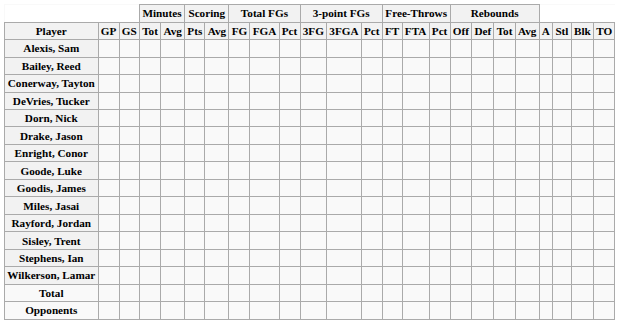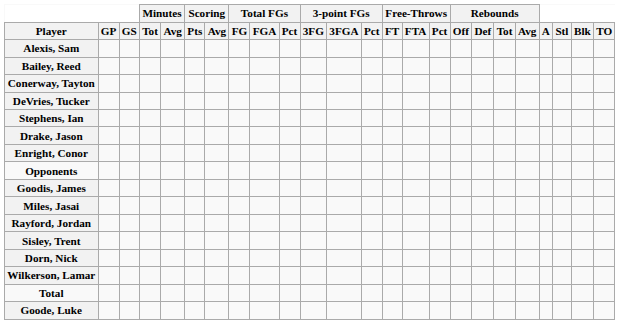rows swapped: Dorn, Nick <-> Stephens, Ian
rows swapped: Goode, Luke <-> Opponents
